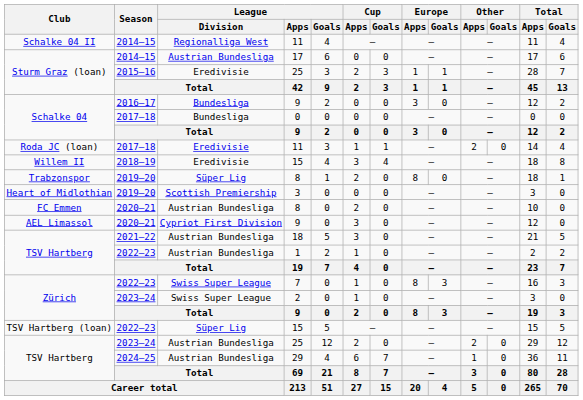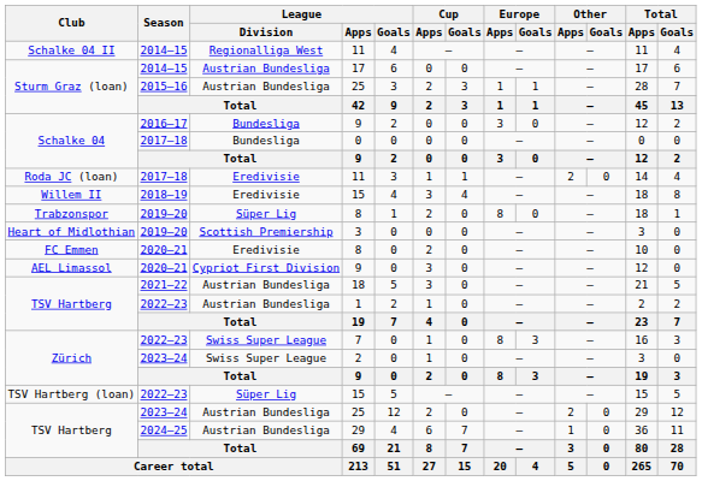Sturm Graz (loan) / 25 | League / Division: Eredivisie -> Austrian Bundesliga
FC Emmen / 8 | League / Division: Austrian Bundesliga -> Eredivisie
